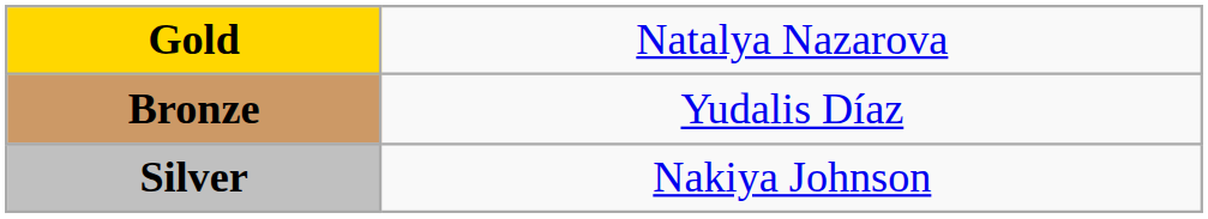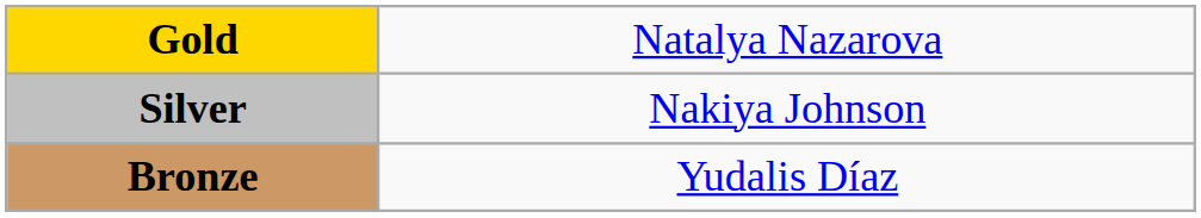rows swapped: Silver <-> Bronze
